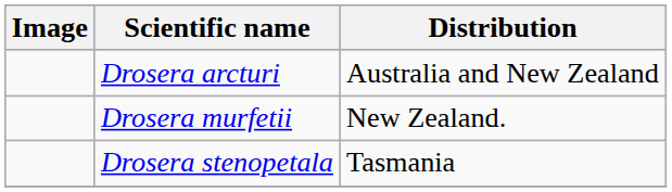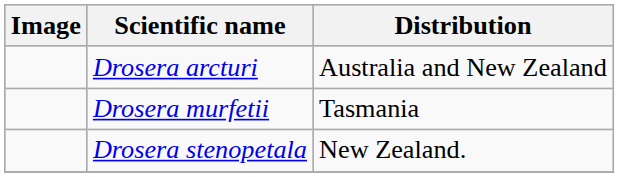Drosera murfetii | Distribution: New Zealand. -> Tasmania
Drosera stenopetala | Distribution: Tasmania -> New Zealand.
